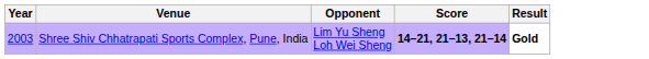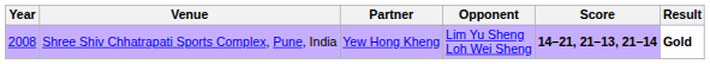+ column: Partner | Yew Hong Kheng
Shree Shiv Chhatrapati Sports Complex, Pune, India | Year: 2003 -> 2008
